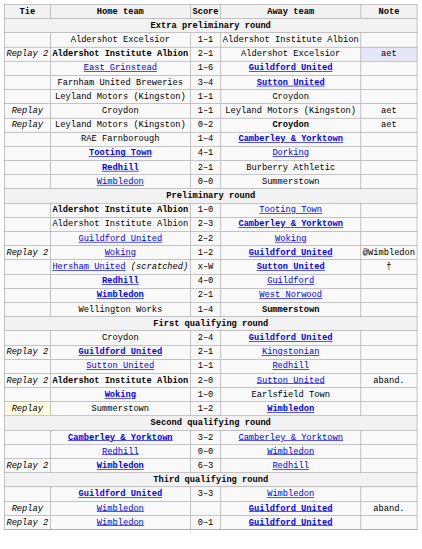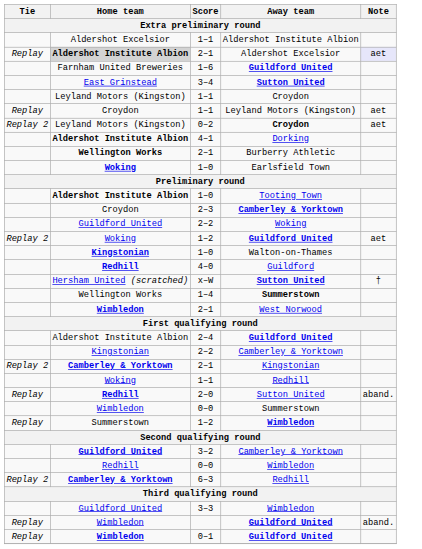2–1 / Aldershot Excelsior | Tie: Replay 2 -> Replay
2–1 / Aldershot Excelsior | Home team: no background -> lightgrey background
1–6 | Home team: East Grinstead -> Farnham United Breweries
3–4 | Home team: Farnham United Breweries -> East Grinstead
0–2 | Tie: Replay -> Replay 2
- row: RAE Farnborough | 1–4 | Camberley & Yorktown
4–1 | Home team: Tooting Town -> Aldershot Institute Albion
2–1 / Burberry Athletic | Home team: Redhill -> Wellington Works
rows swapped: 1–0 / Earlsfield Town <-> 0–0 / Summerstown
2–3 | Home team: Aldershot Institute Albion -> Croydon
1–2 / Guildford United | Note: @Wimbledon -> aet
+ row: Kingstonian | 1–0 | Walton-on-Thames
rows swapped: 4–0 <-> x–W
rows swapped: 1–4 / Summerstown <-> 2–1 / West Norwood
2–4 | Home team: Croydon -> Aldershot Institute Albion
+ row: Kingstonian | 2–2 | Camberley & Yorktown
2–1 / Kingstonian | Home team: Guildford United -> Camberley & Yorktown
1–1 / Redhill | Home team: Sutton United -> Woking
2–0 | Tie: Replay 2 -> Replay
2–0 | Home team: Aldershot Institute Albion -> Redhill
1–2 / Wimbledon | Tie: lightyellow background -> no background
3–2 | Home team: Camberley & Yorktown -> Guildford United
6–3 | Home team: Wimbledon -> Camberley & Yorktown
3–3 | Home team: bold -> normal
0–1 | Tie: Replay 2 -> Replay
0–1 | Home team: normal -> bold
